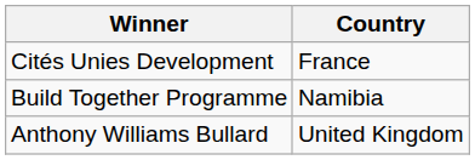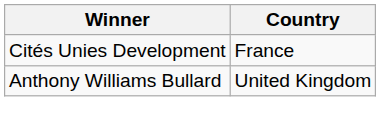- row: Build Together Programme | Namibia
